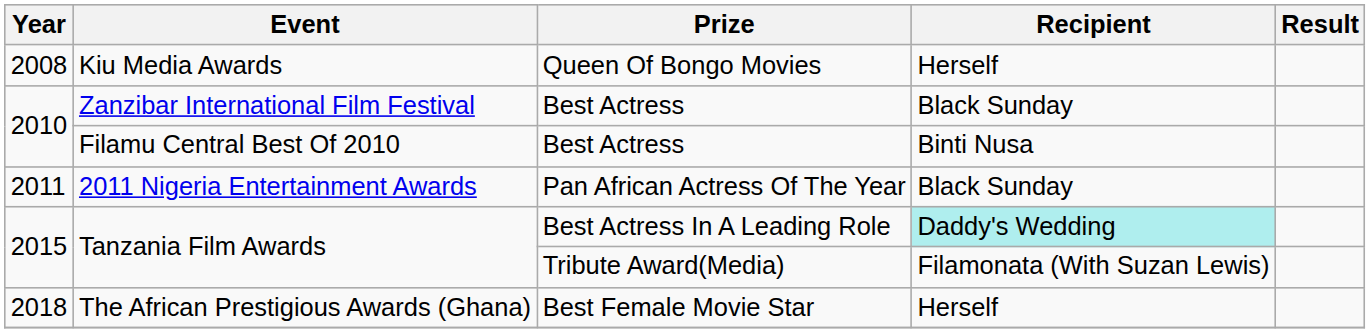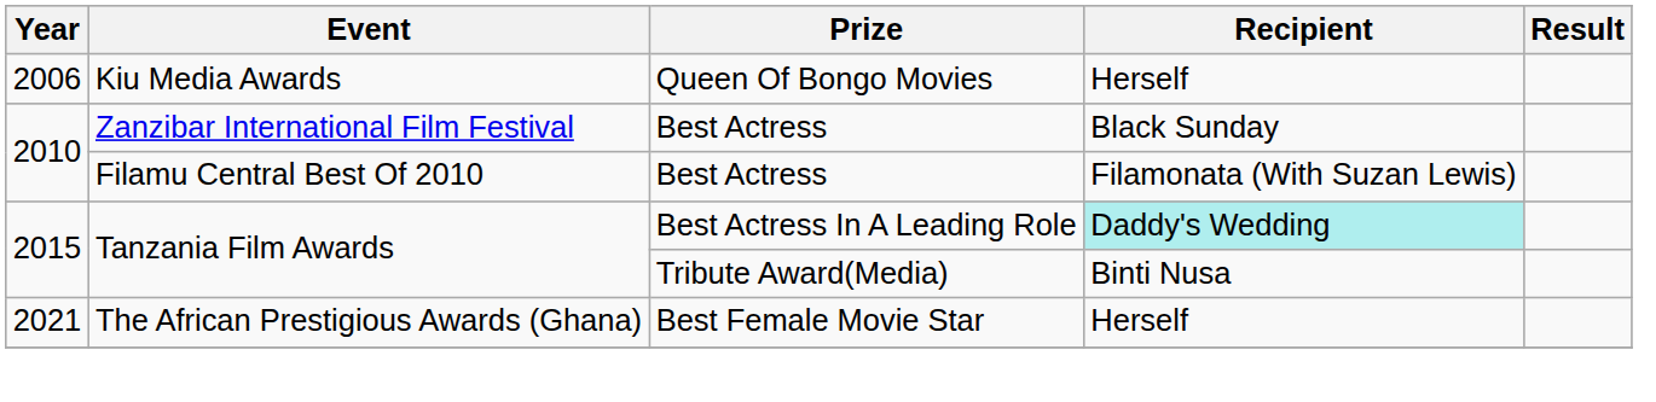Kiu Media Awards | Year: 2008 -> 2006
Filamu Central Best Of 2010 | Recipient: Binti Nusa -> Filamonata (With Suzan Lewis)
- row: 2011 | 2011 Nigeria Entertainment Awards | Pan African Actress Of The Year | Black Sunday
Tanzania Film Awards / Tribute Award(Media) | Recipient: Filamonata (With Suzan Lewis) -> Binti Nusa
The African Prestigious Awards (Ghana) | Year: 2018 -> 2021
